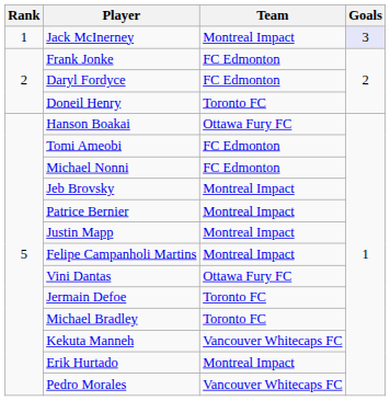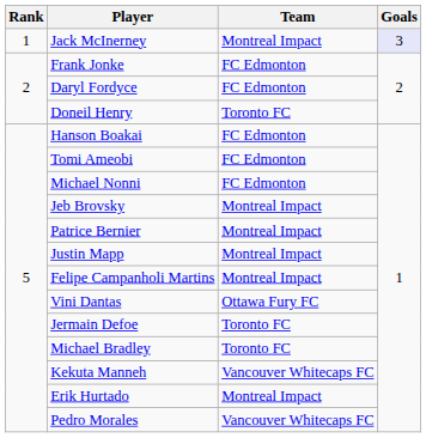Hanson Boakai | Team: Ottawa Fury FC -> FC Edmonton
